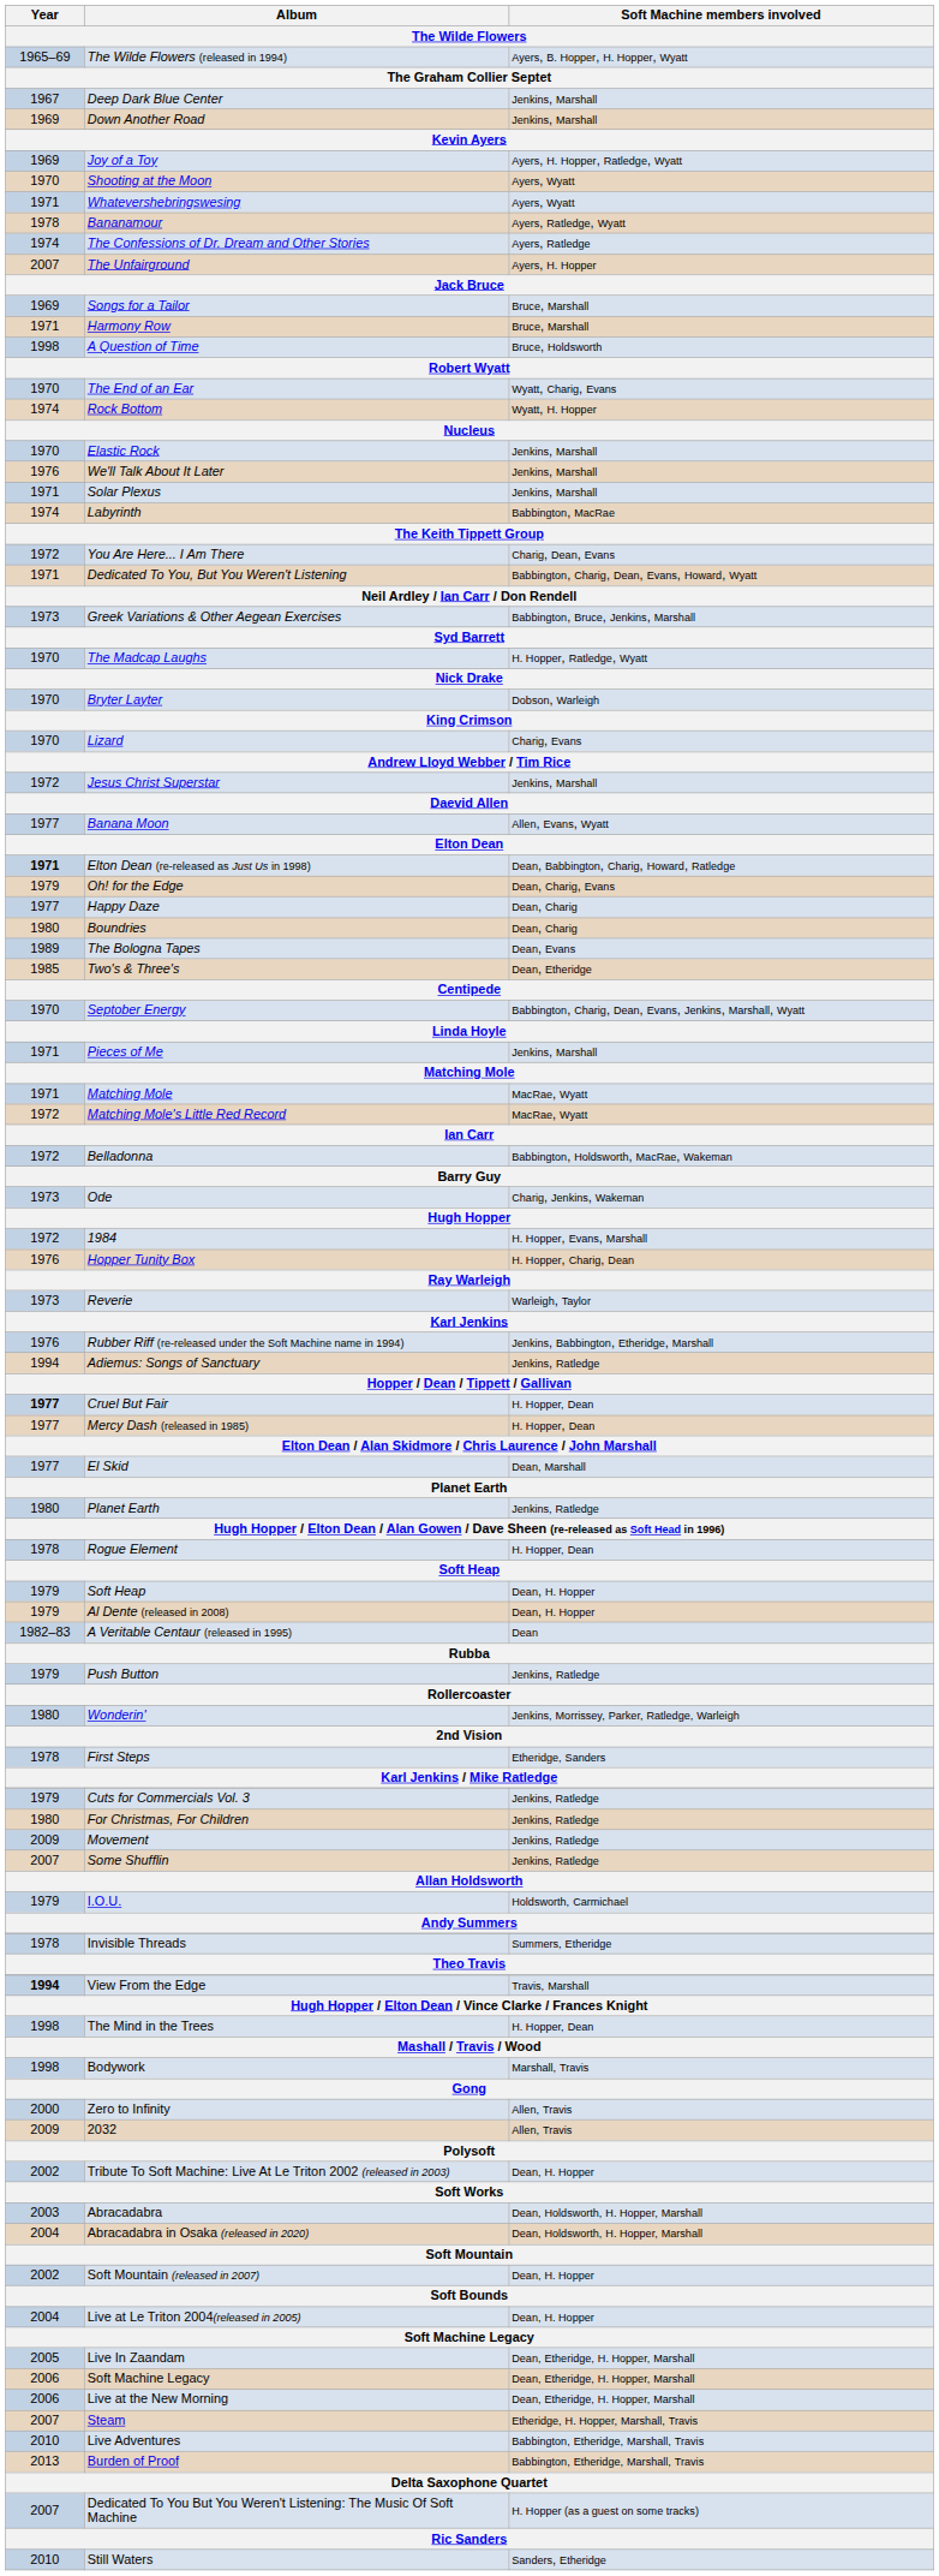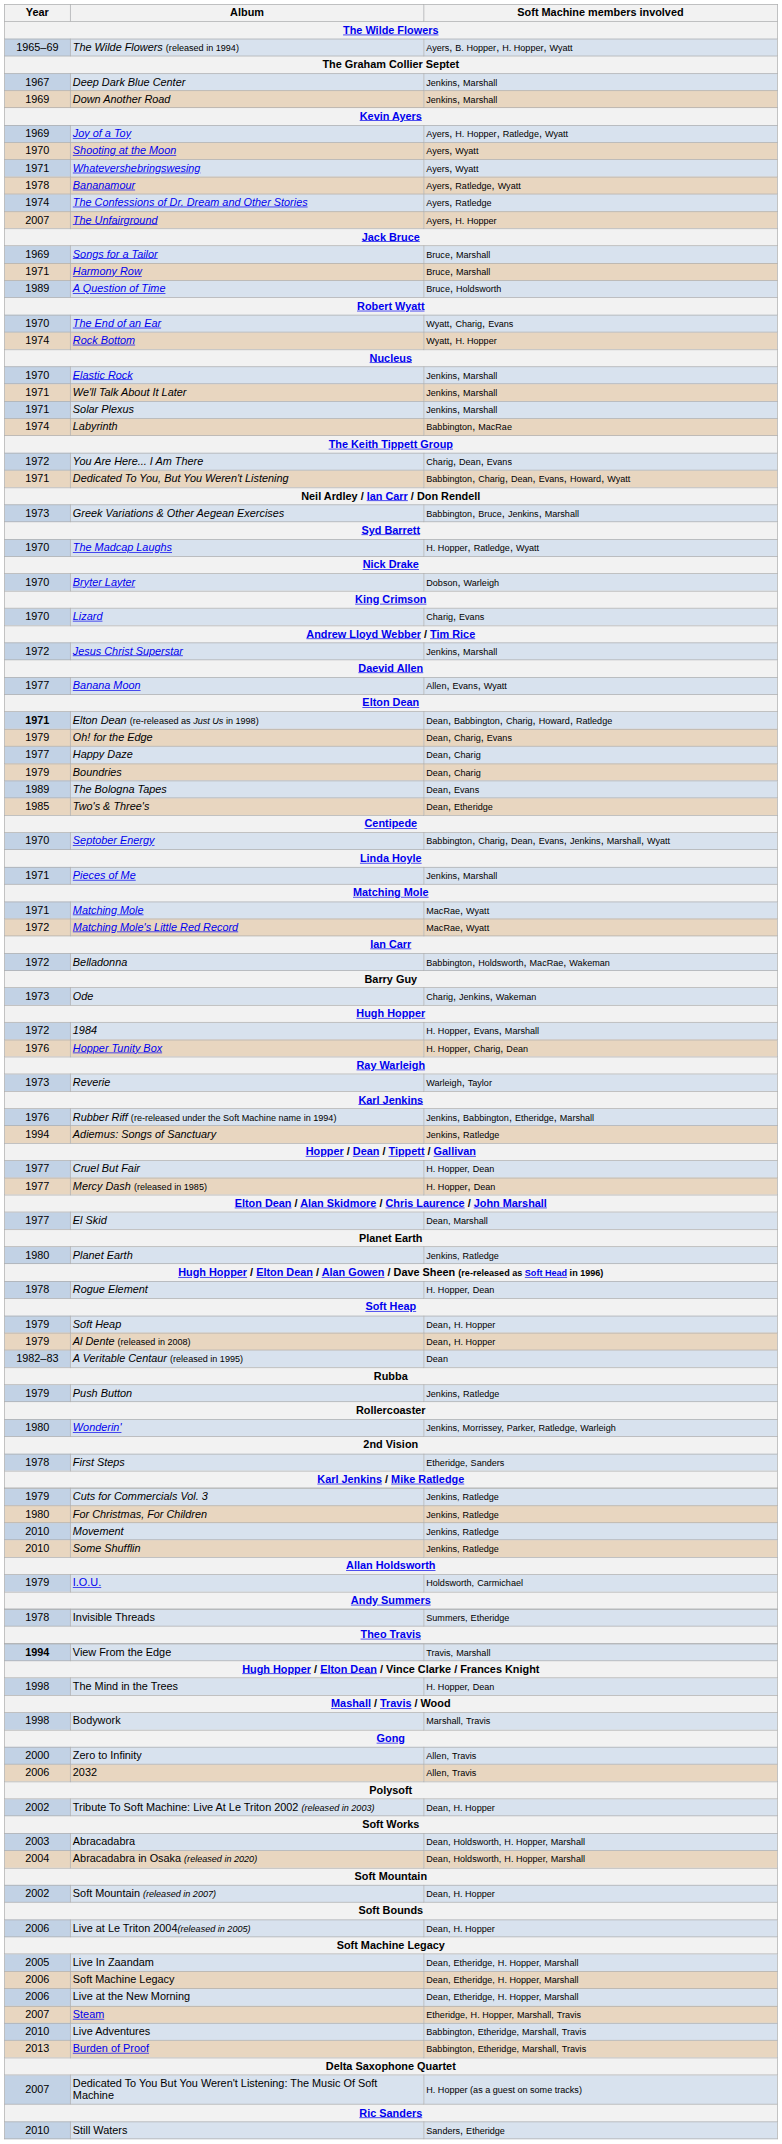A Question of Time | Year / The Wilde Flowers: 1998 -> 1989
We'll Talk About It Later | Year / The Wilde Flowers: 1976 -> 1971
Boundries | Year / The Wilde Flowers: 1980 -> 1979
Cruel But Fair | Year / The Wilde Flowers: bold -> normal
Movement | Year / The Wilde Flowers: 2009 -> 2010
Some Shufflin | Year / The Wilde Flowers: 2007 -> 2010
2032 | Year / The Wilde Flowers: 2009 -> 2006
Live at Le Triton 2004(released in 2005) | Year / The Wilde Flowers: 2004 -> 2006
